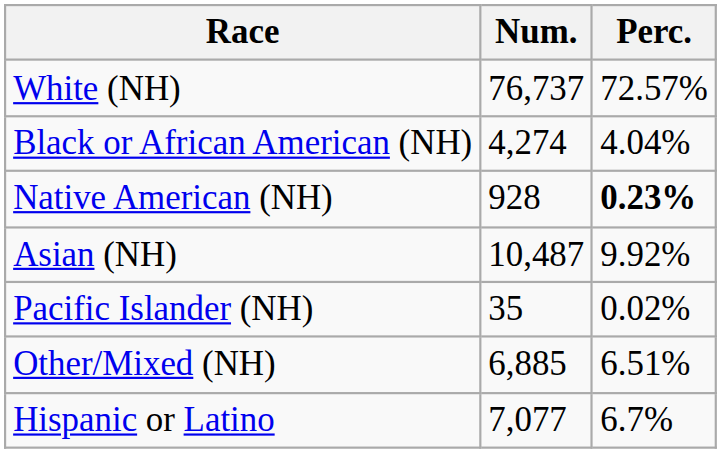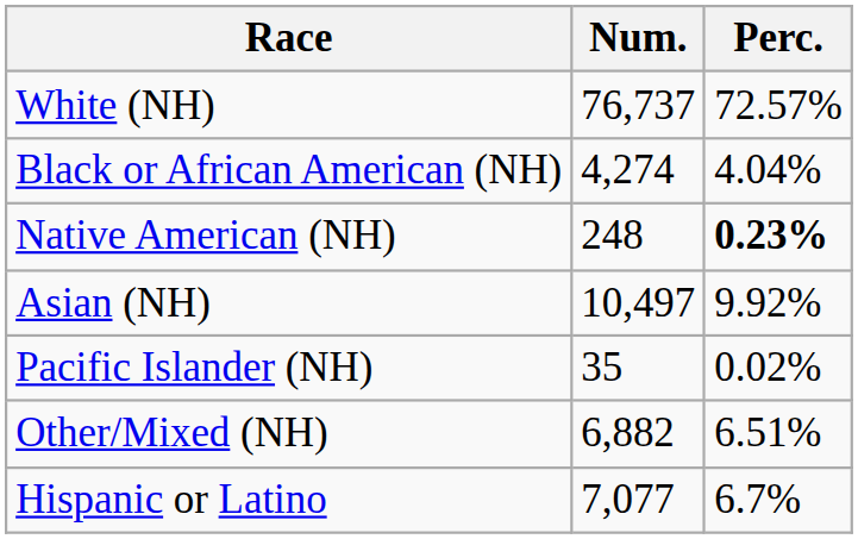Native American (NH) | Num.: 928 -> 248
Asian (NH) | Num.: 10,487 -> 10,497
Other/Mixed (NH) | Num.: 6,885 -> 6,882
